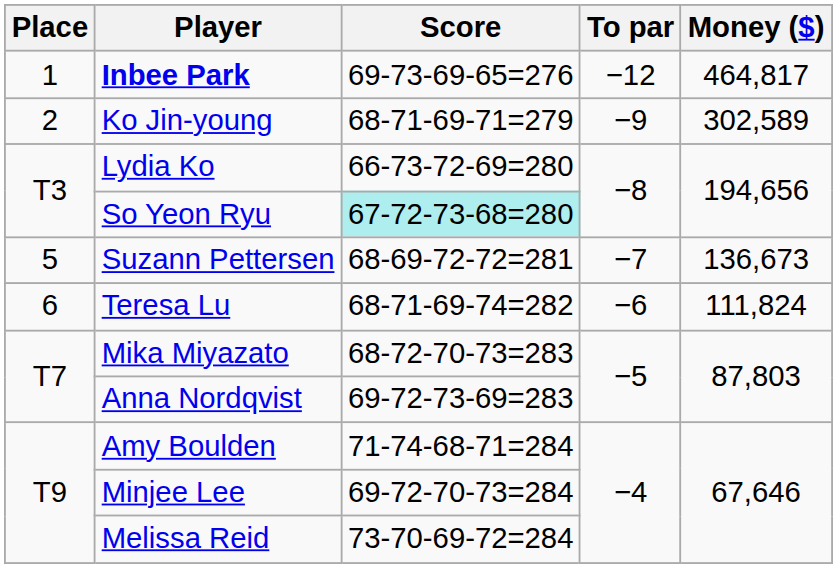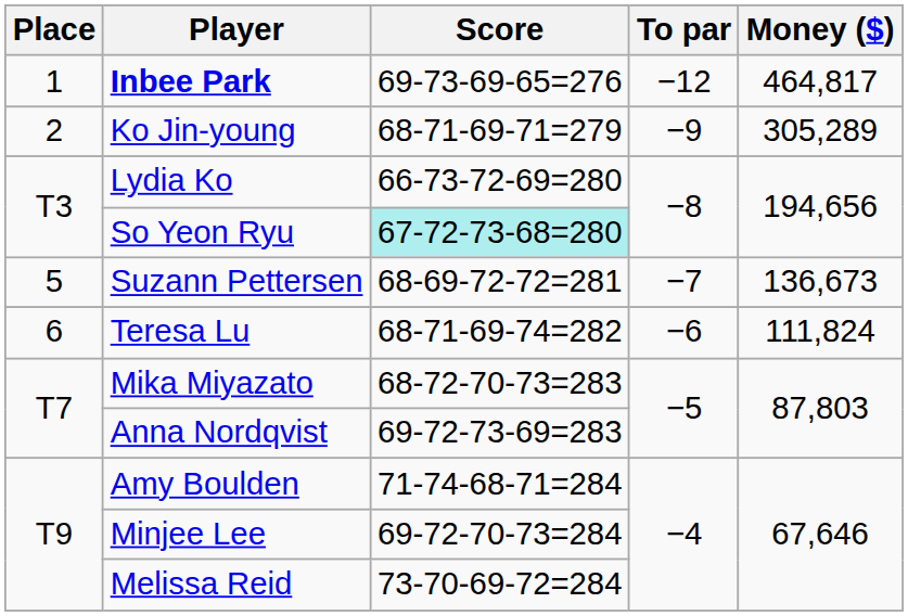Ko Jin-young | Money ($): 302,589 -> 305,289
